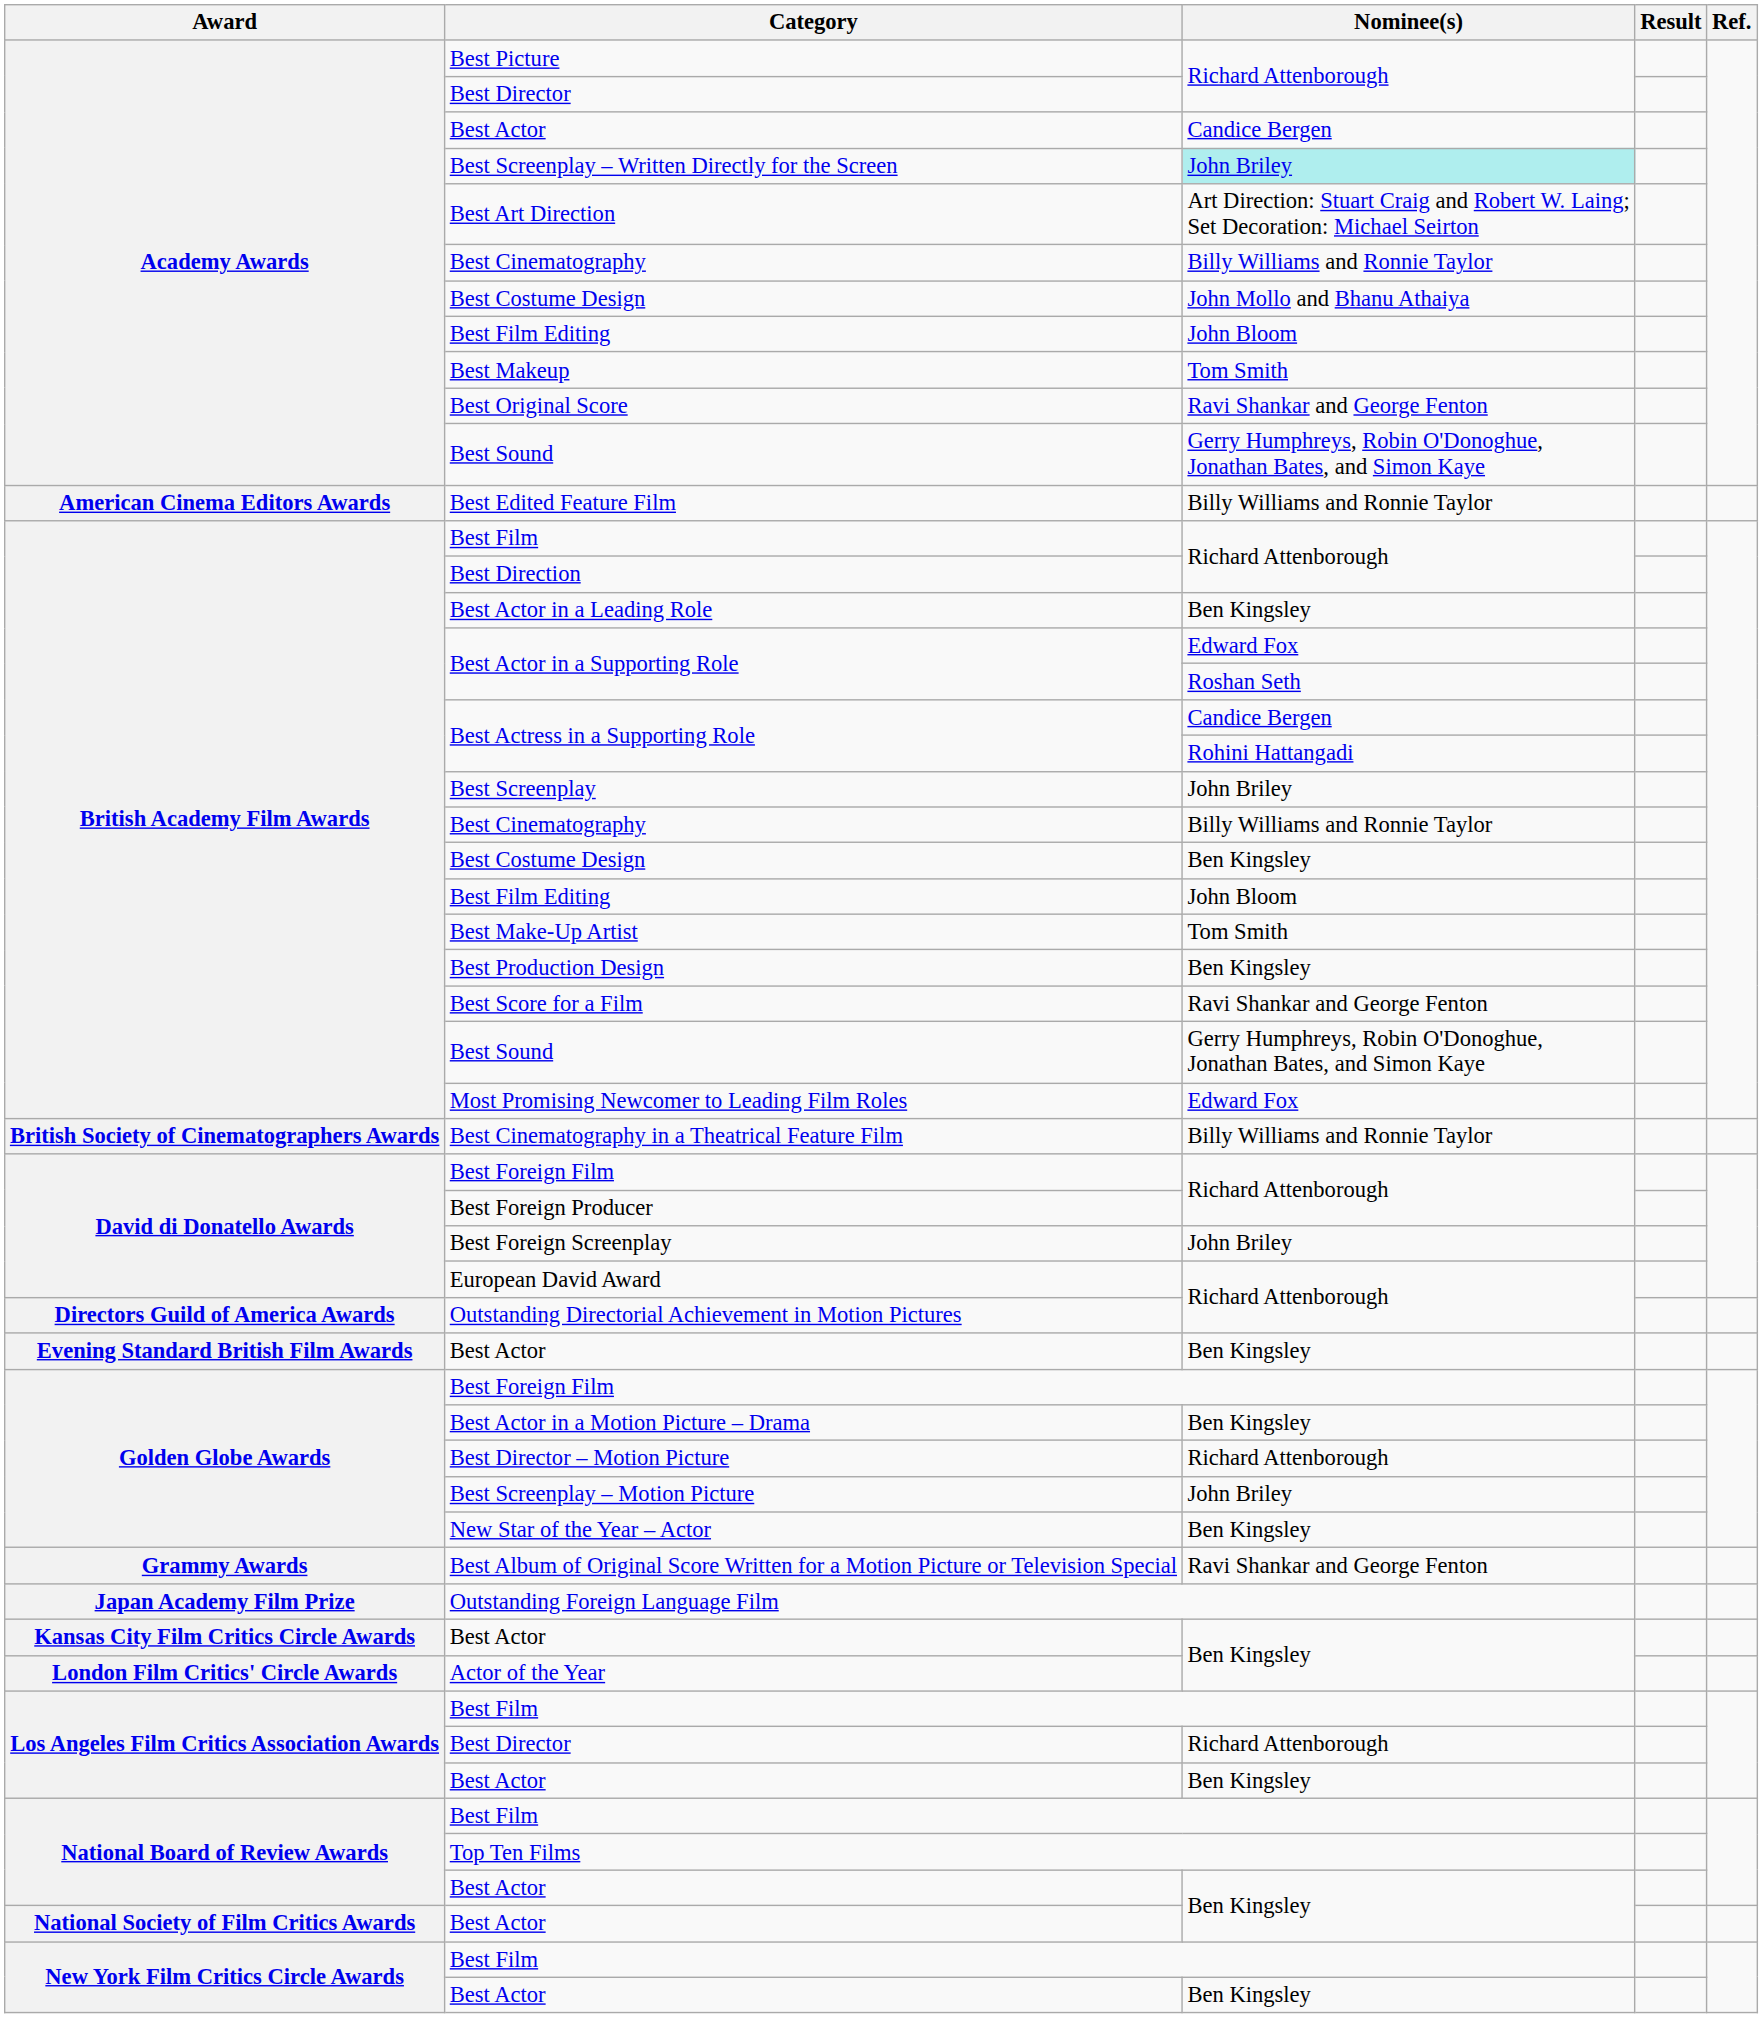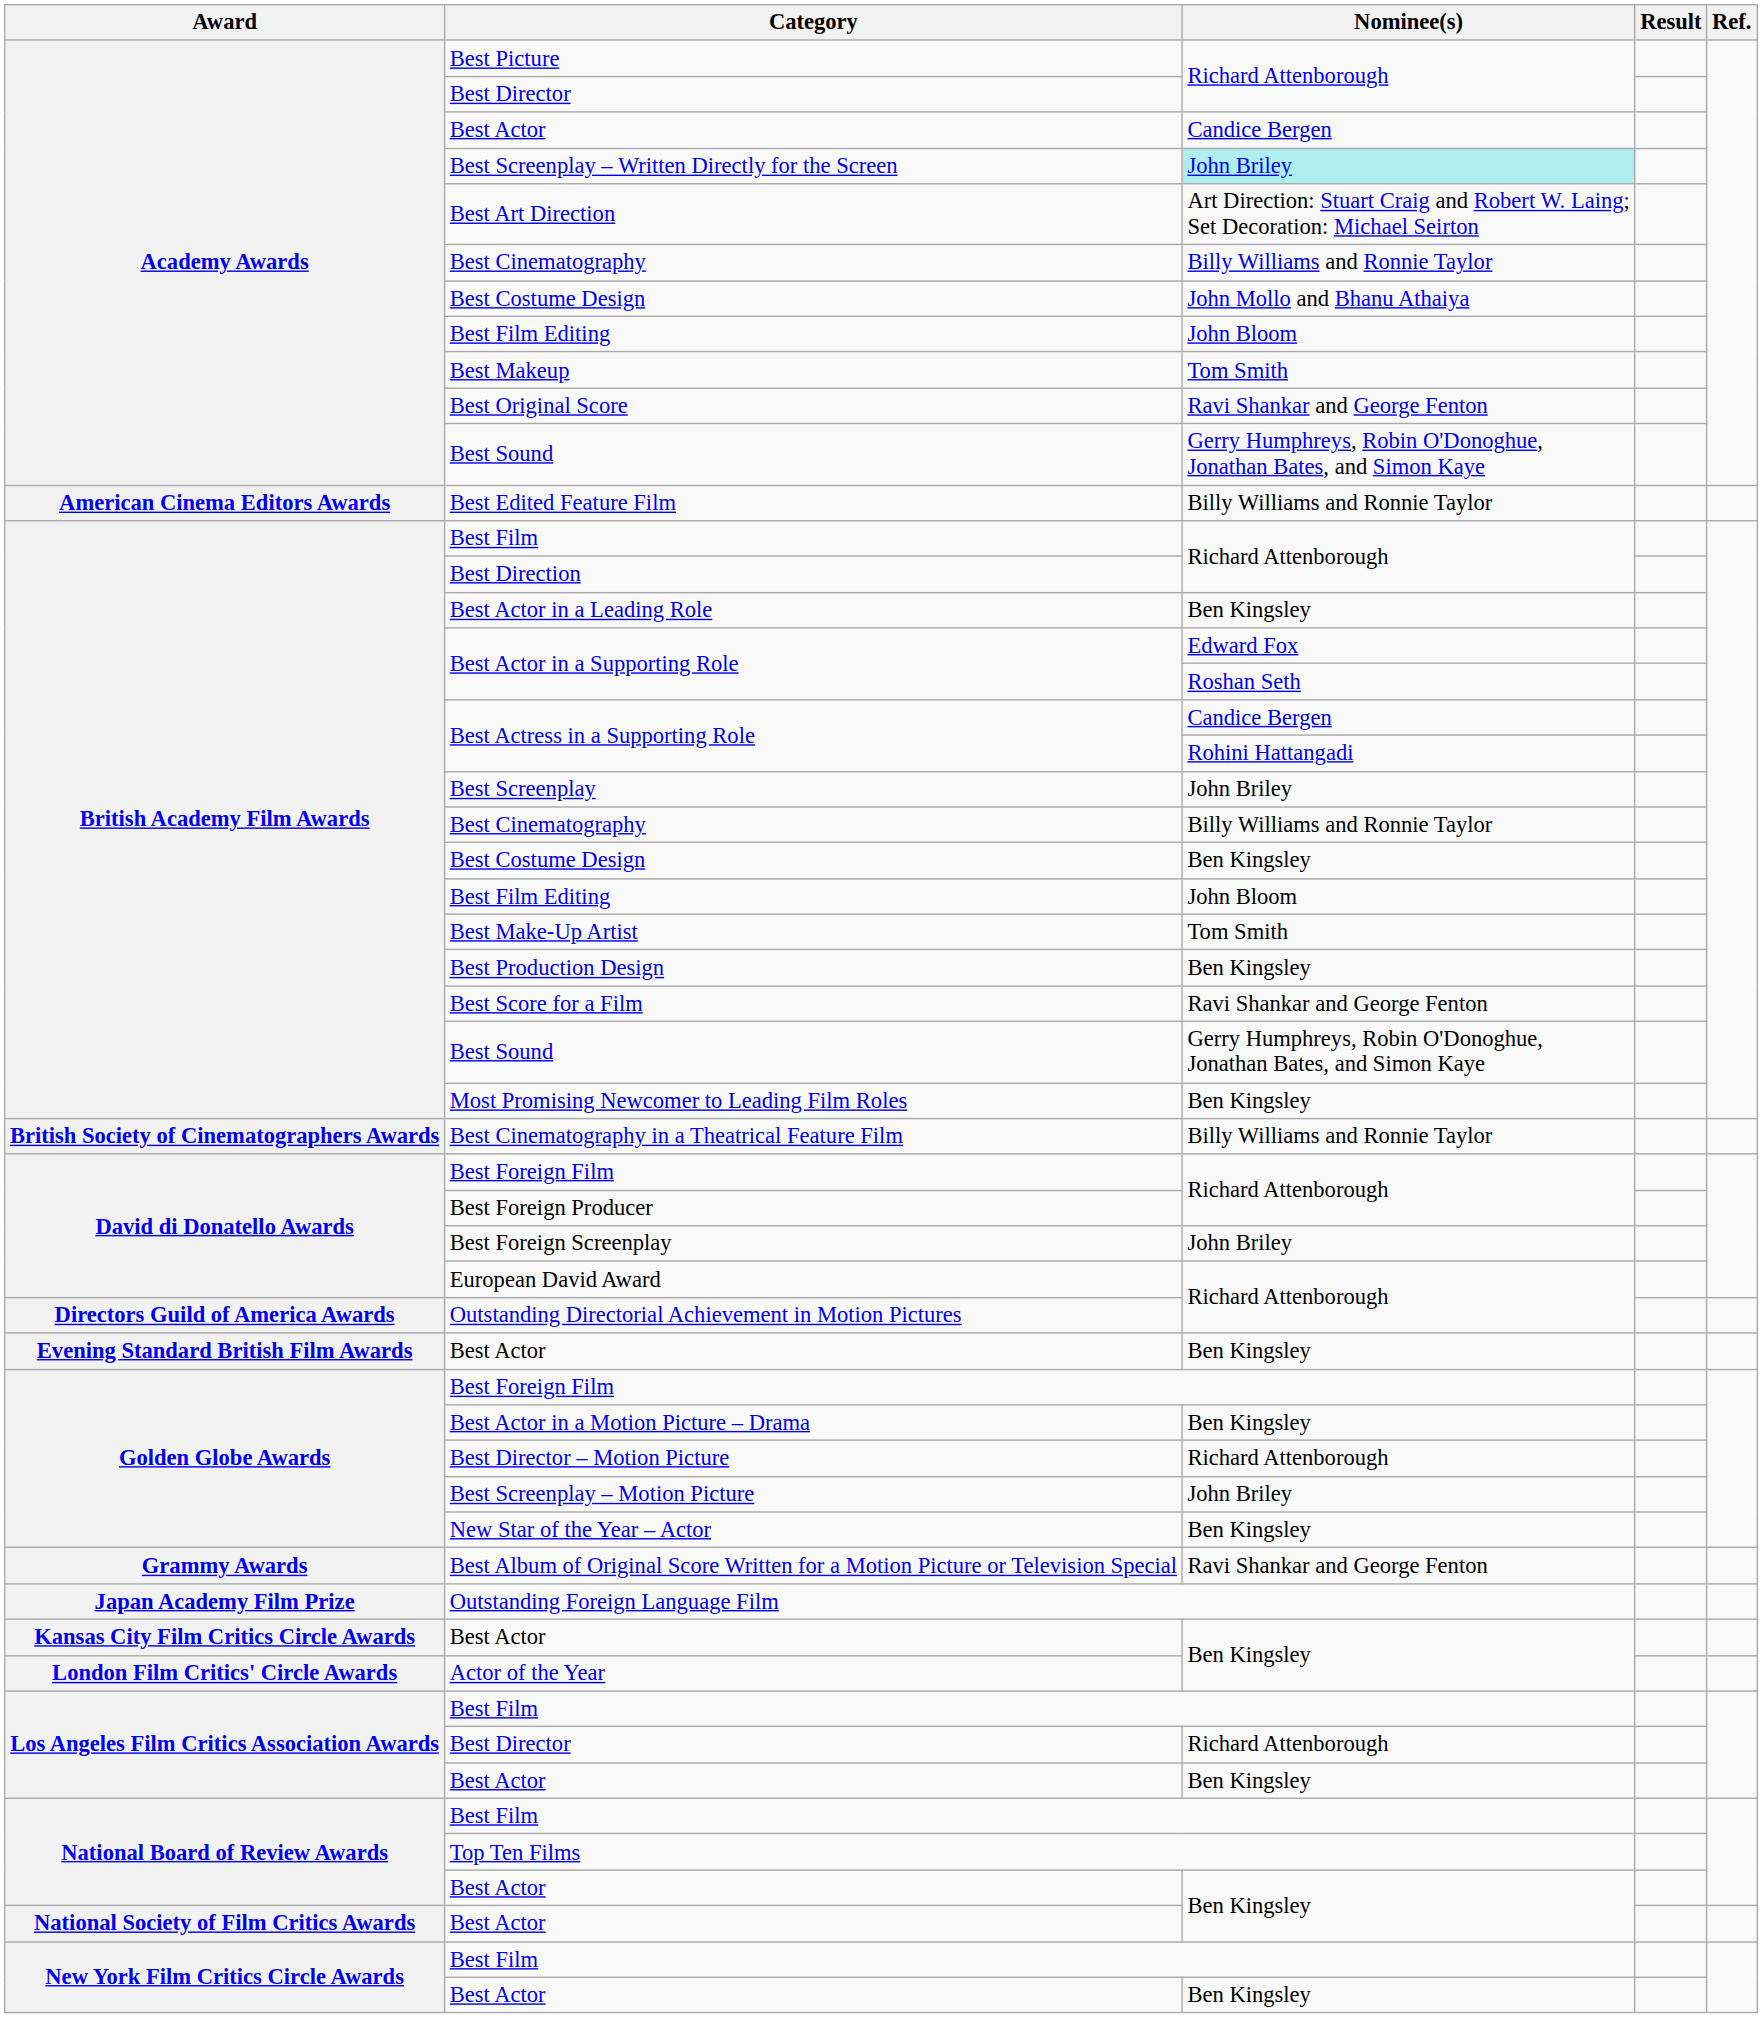Most Promising Newcomer to Leading Film Roles | Nominee(s): Edward Fox -> Ben Kingsley
